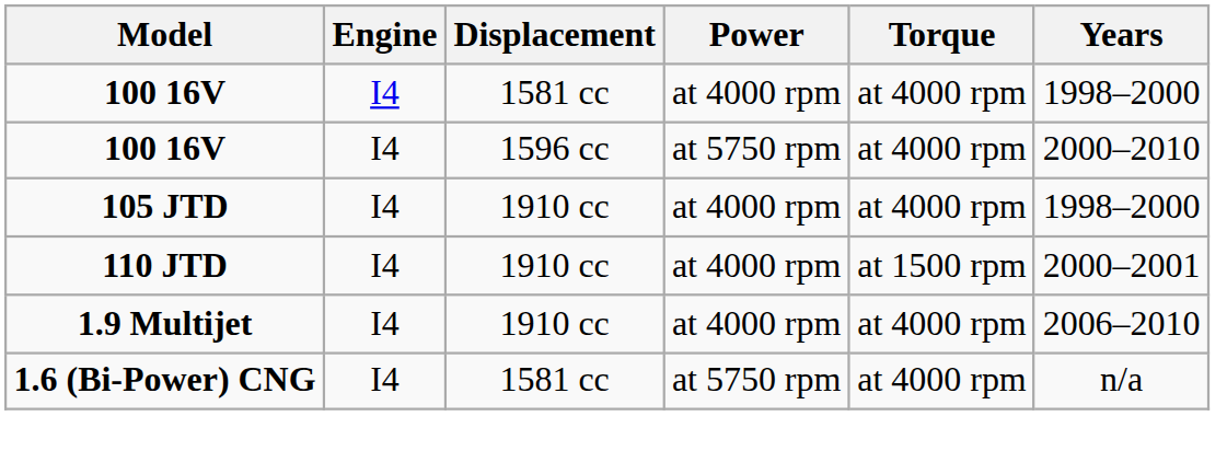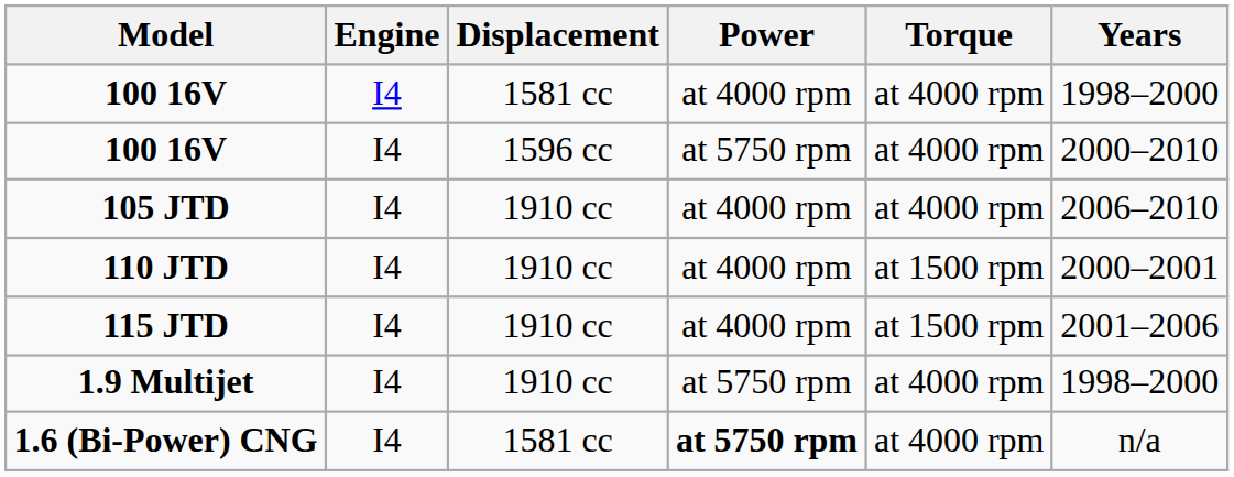105 JTD | Years: 1998–2000 -> 2006–2010
+ row: 115 JTD | I4 | 1910 cc | at 4000 rpm | at 1500 rpm | 2001–2006
1.9 Multijet | Power: at 4000 rpm -> at 5750 rpm
1.9 Multijet | Years: 2006–2010 -> 1998–2000
1.6 (Bi-Power) CNG | Power: normal -> bold
